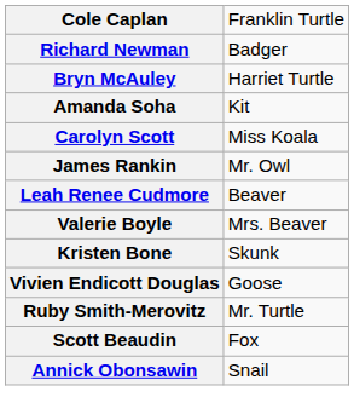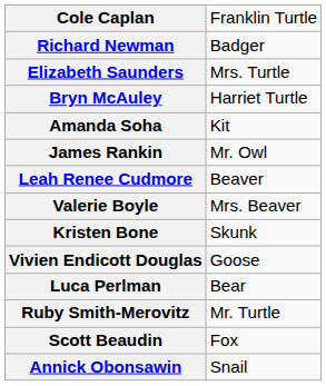+ row: Elizabeth Saunders | Mrs. Turtle
- row: Carolyn Scott | Miss Koala
+ row: Luca Perlman | Bear
